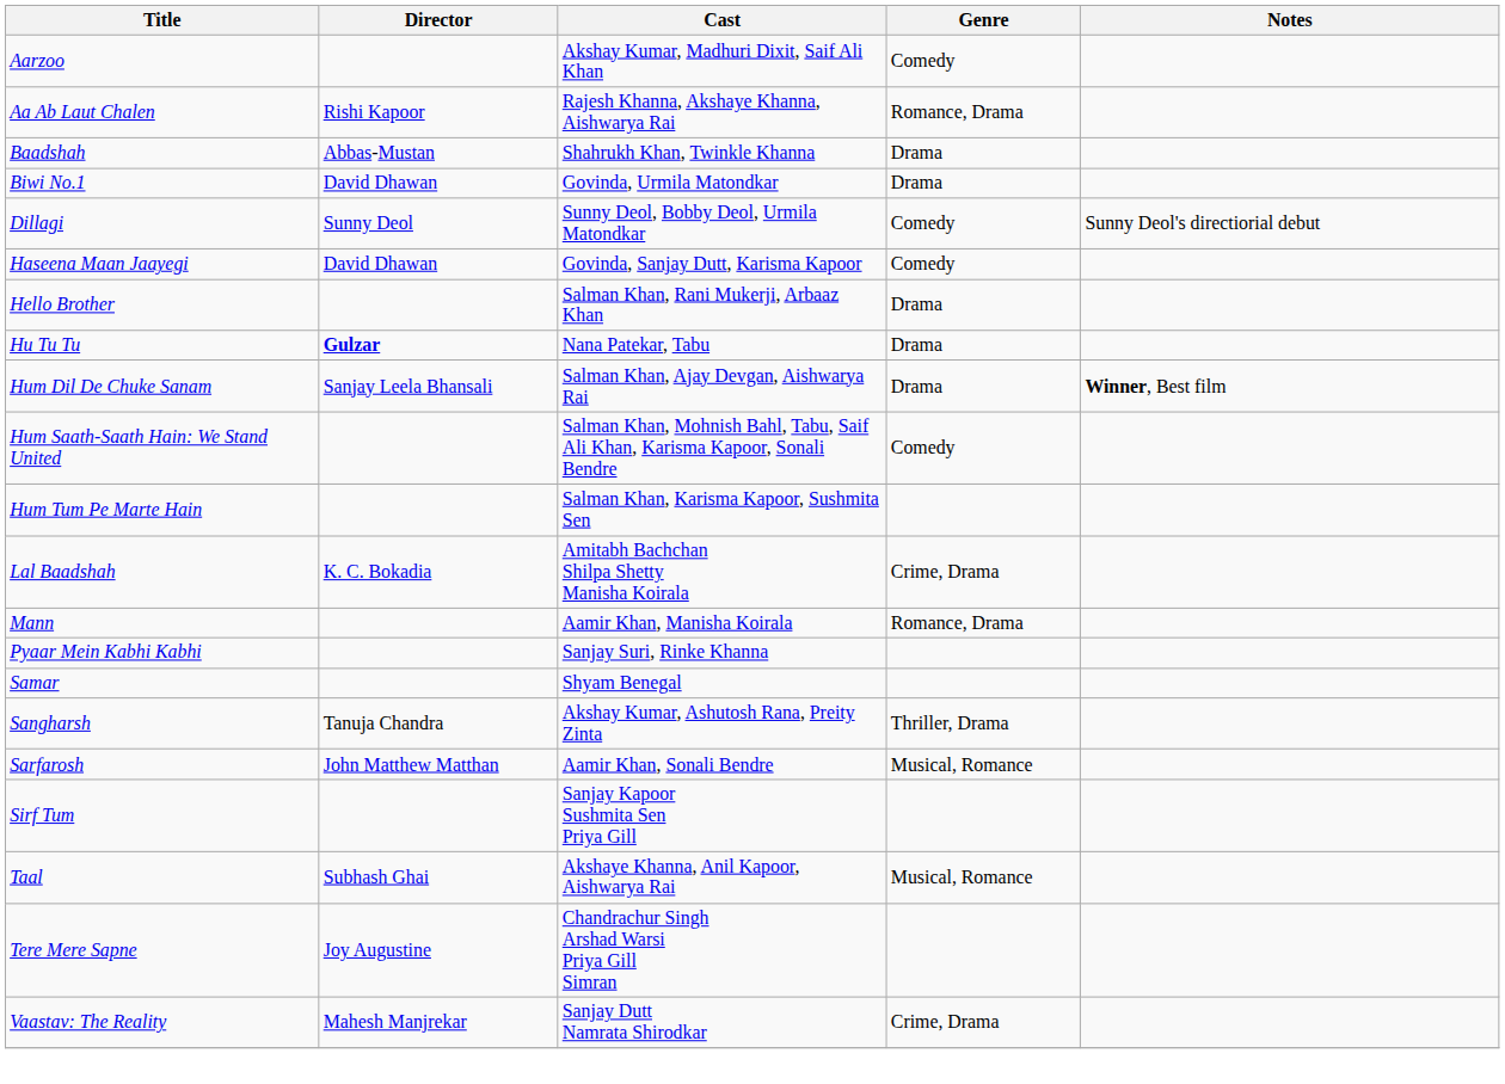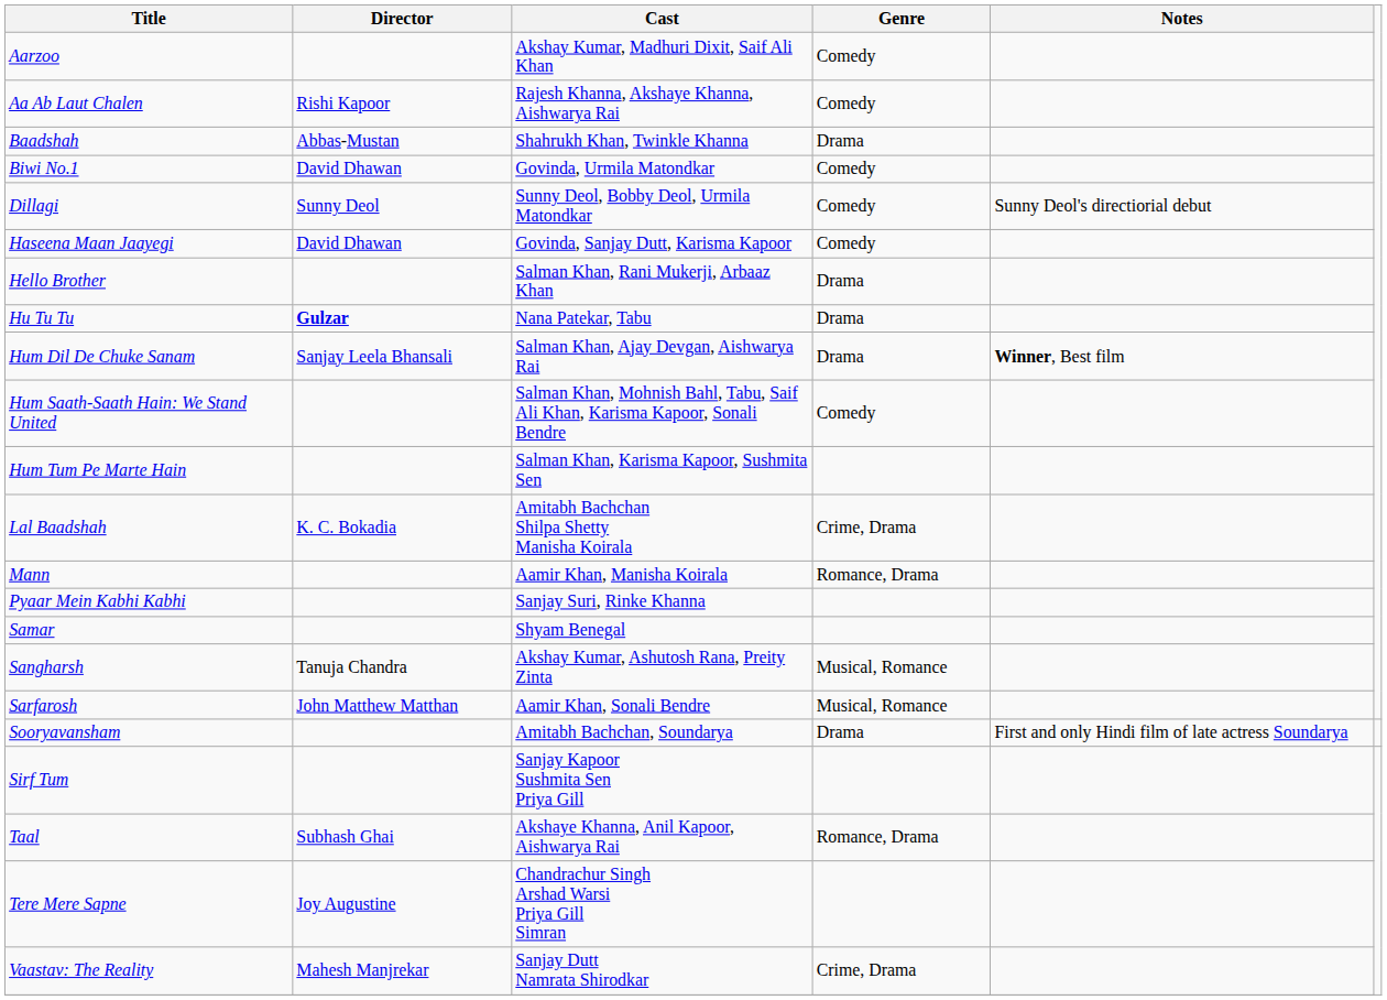Aa Ab Laut Chalen | Genre: Romance, Drama -> Comedy
Biwi No.1 | Genre: Drama -> Comedy
Sangharsh | Genre: Thriller, Drama -> Musical, Romance
+ row: Sooryavansham | Amitabh Bachchan, Soundarya | Drama | First and only Hindi film of late actress Soundarya
Taal | Genre: Musical, Romance -> Romance, Drama
